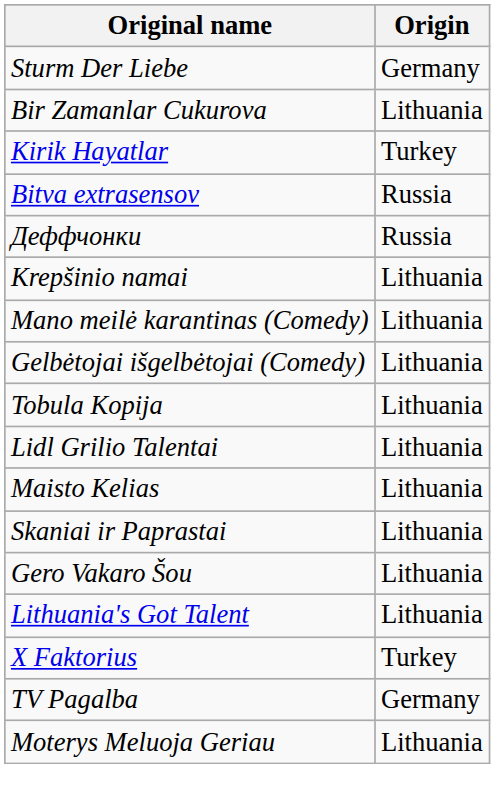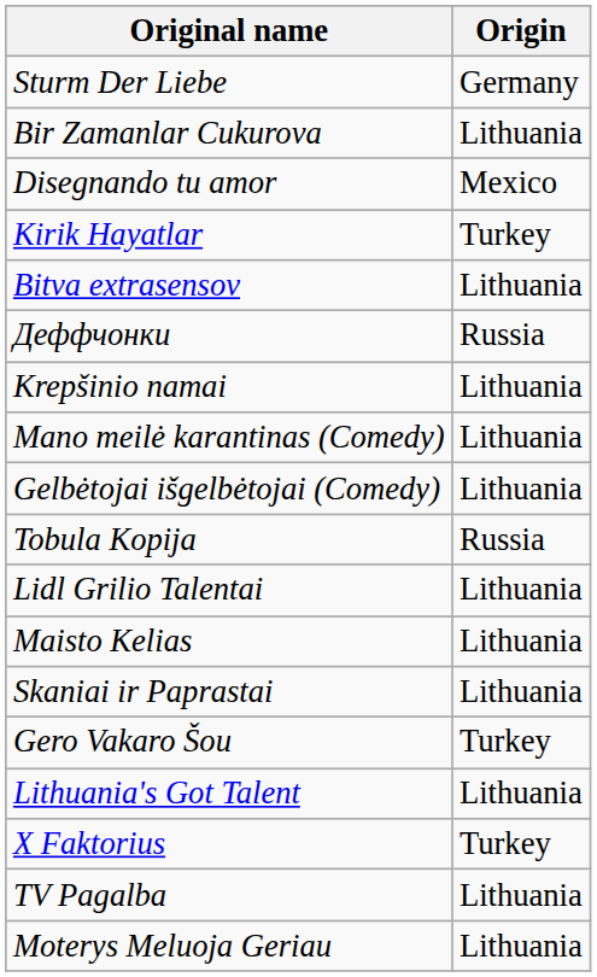+ row: Disegnando tu amor | Mexico
Bitva extrasensov | Origin: Russia -> Lithuania
Tobula Kopija | Origin: Lithuania -> Russia
Gero Vakaro Šou | Origin: Lithuania -> Turkey
TV Pagalba | Origin: Germany -> Lithuania
